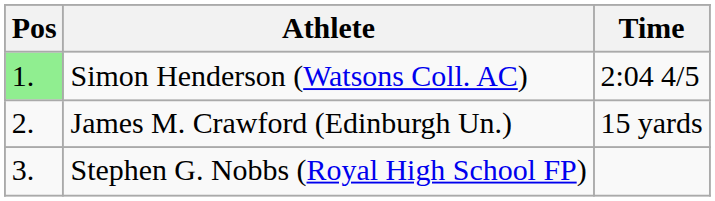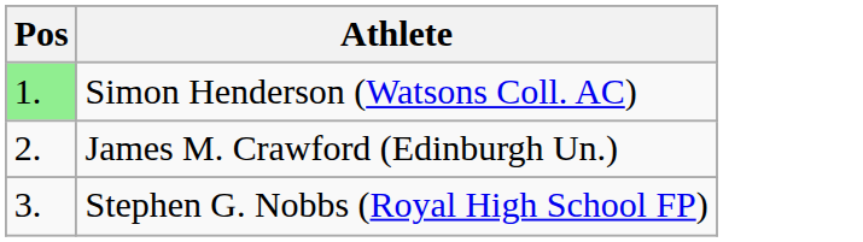- column: Time | 2:04 4/5 | 15 yards
